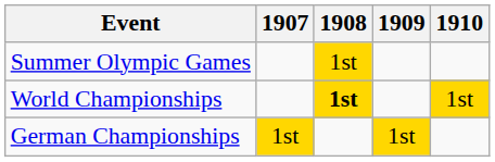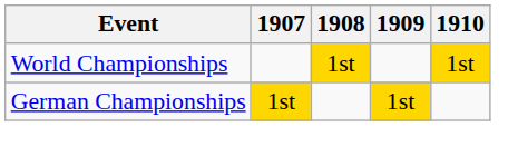- row: Summer Olympic Games | 1st
World Championships | 1908: bold -> normal
